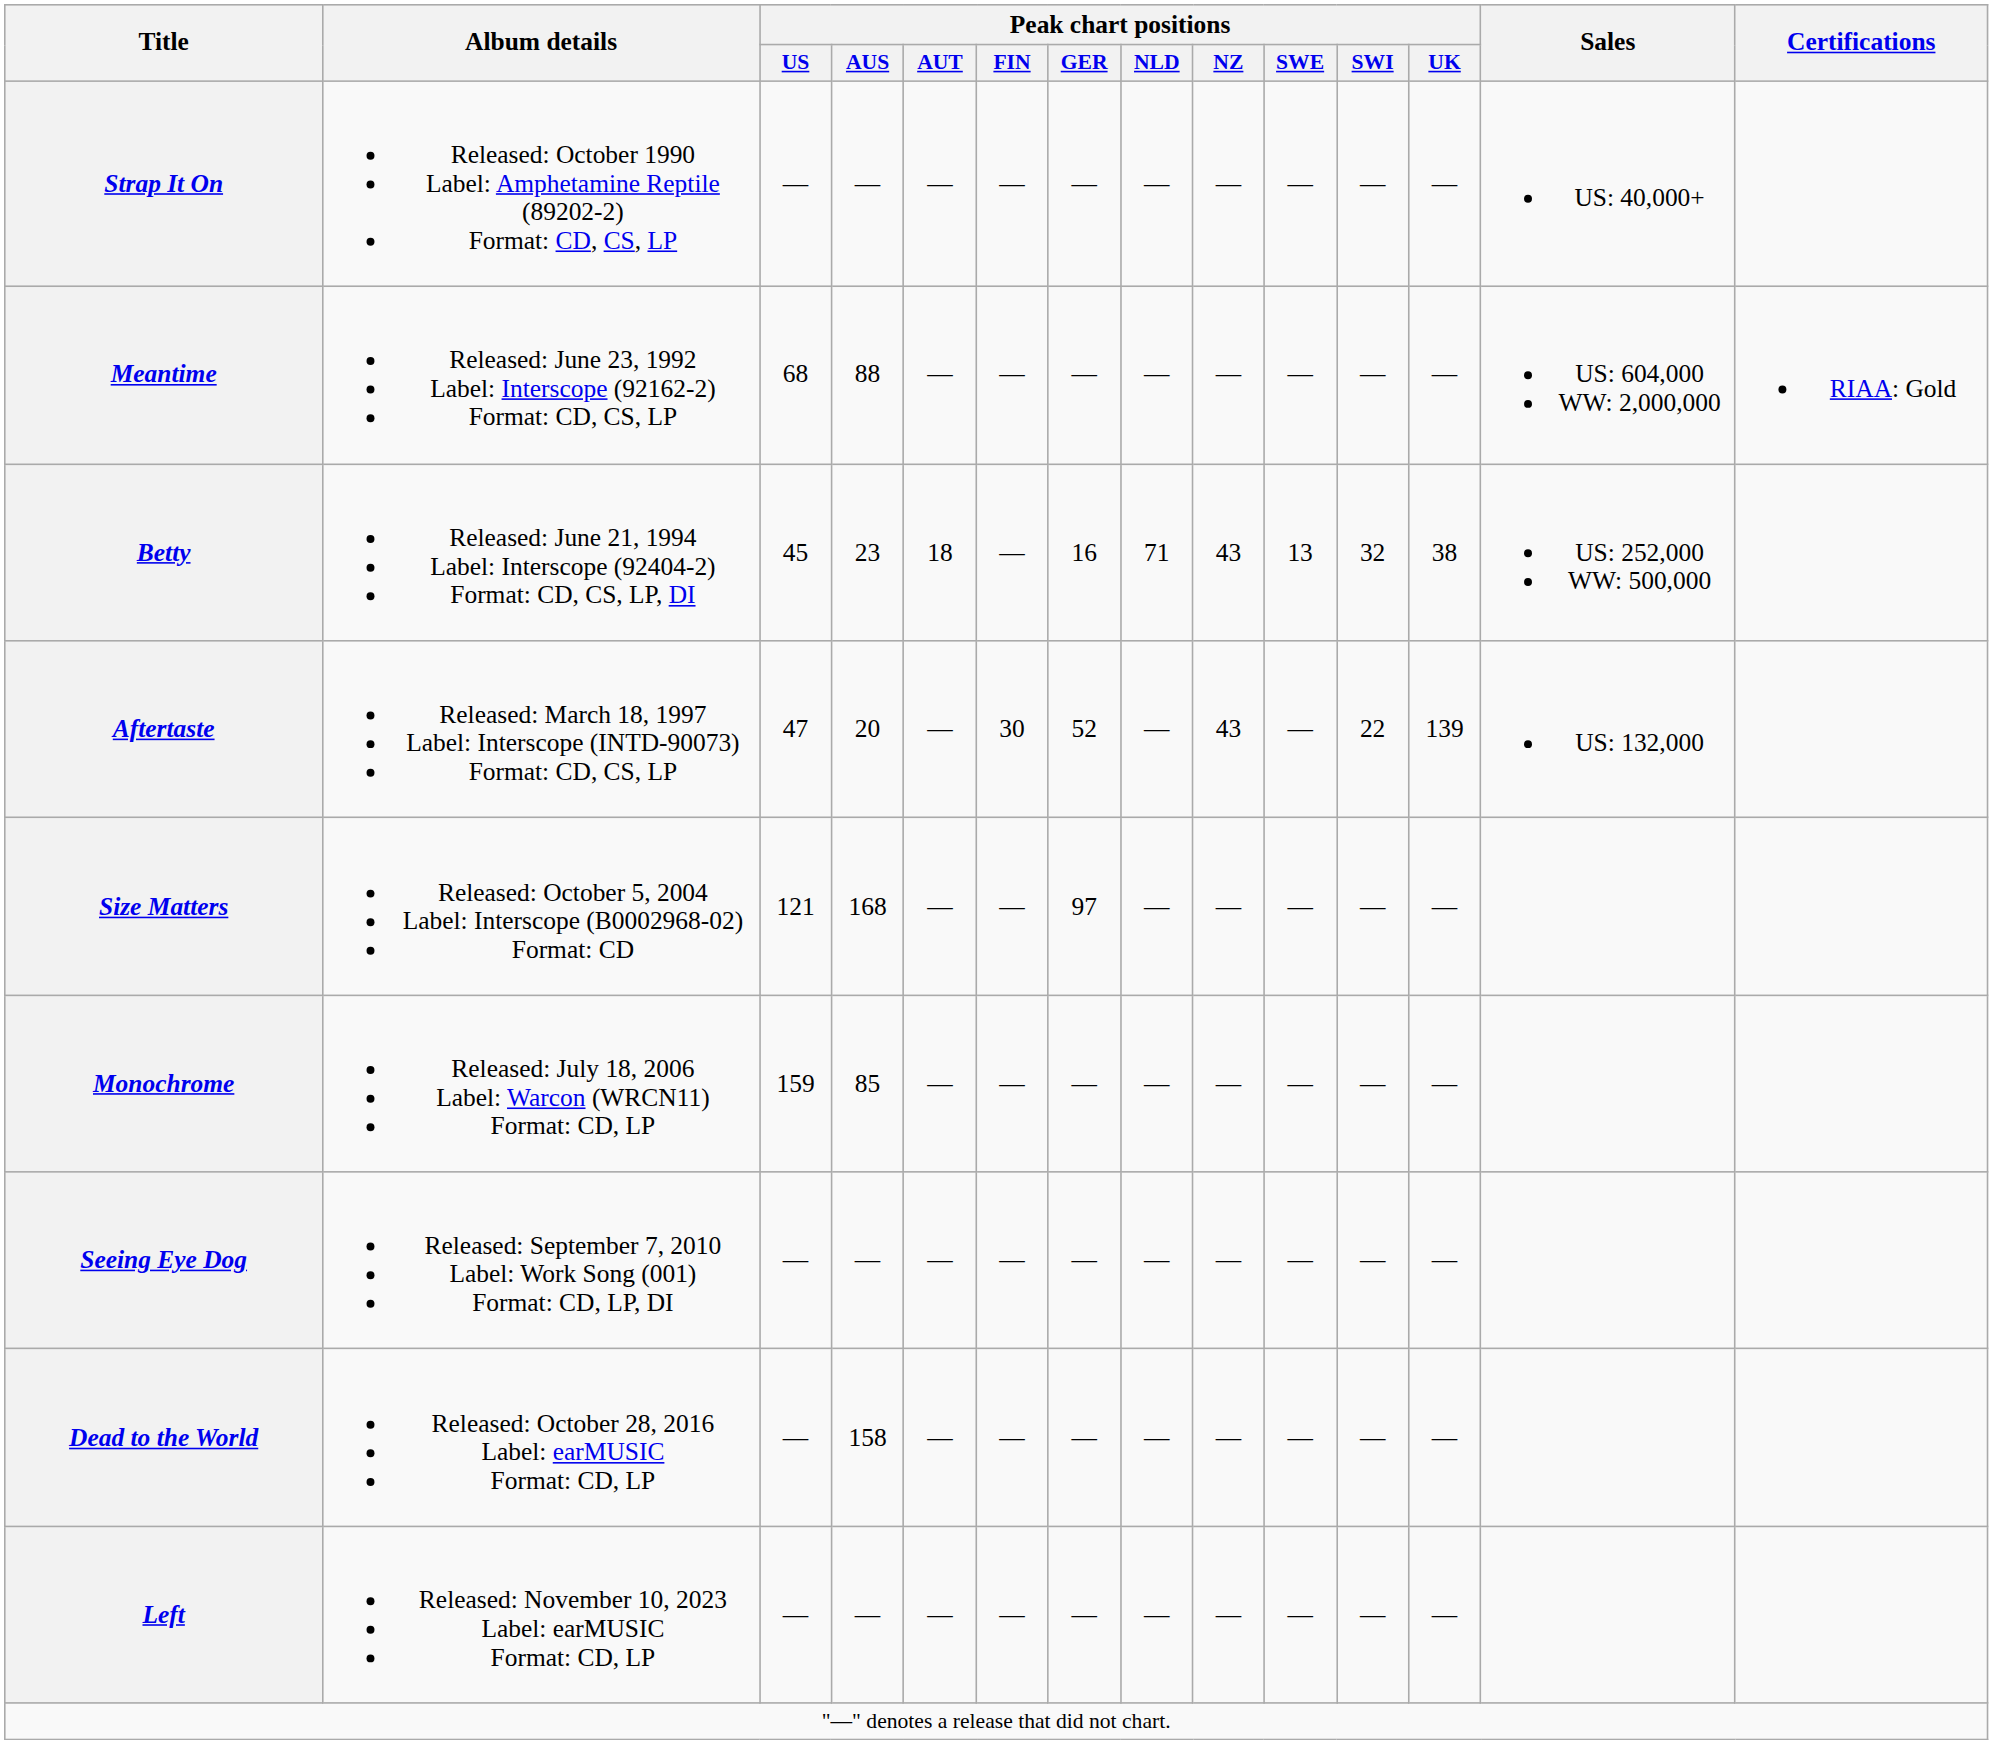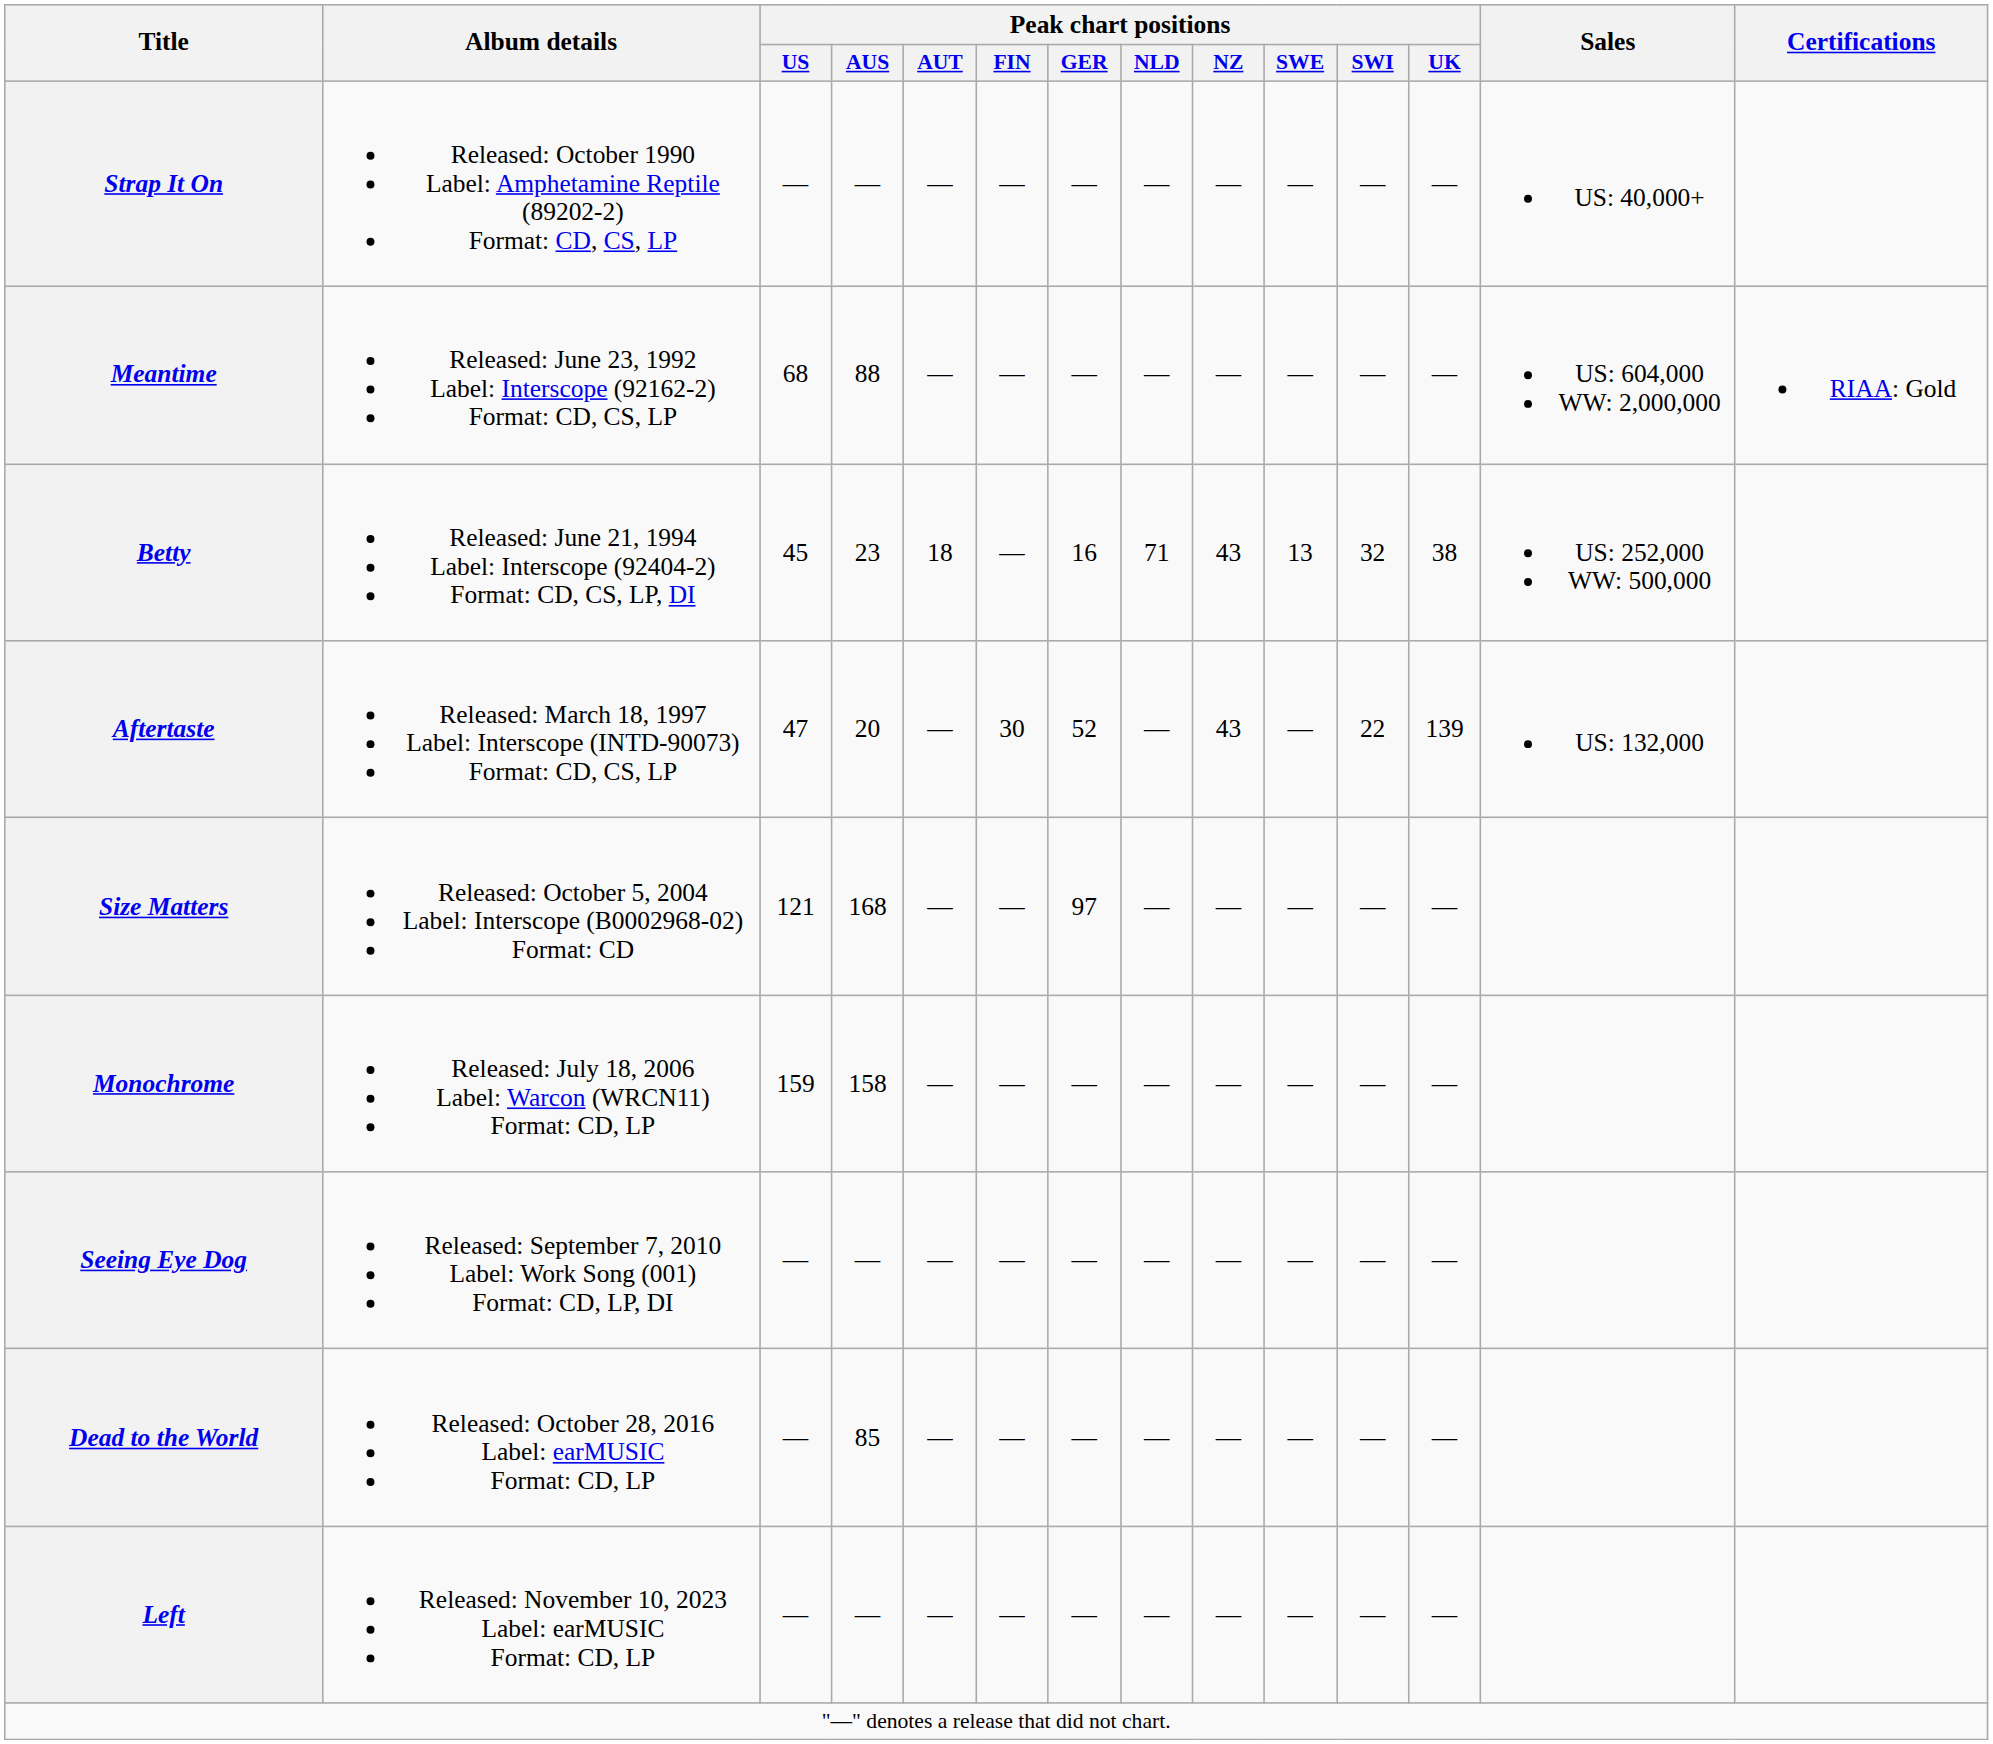Monochrome | Peak chart positions / AUS: 85 -> 158
Dead to the World | Peak chart positions / AUS: 158 -> 85
